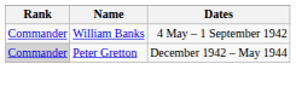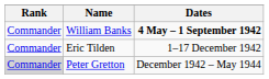William Banks | Dates: normal -> bold
+ row: Commander | Eric Tilden | 1–17 December 1942
